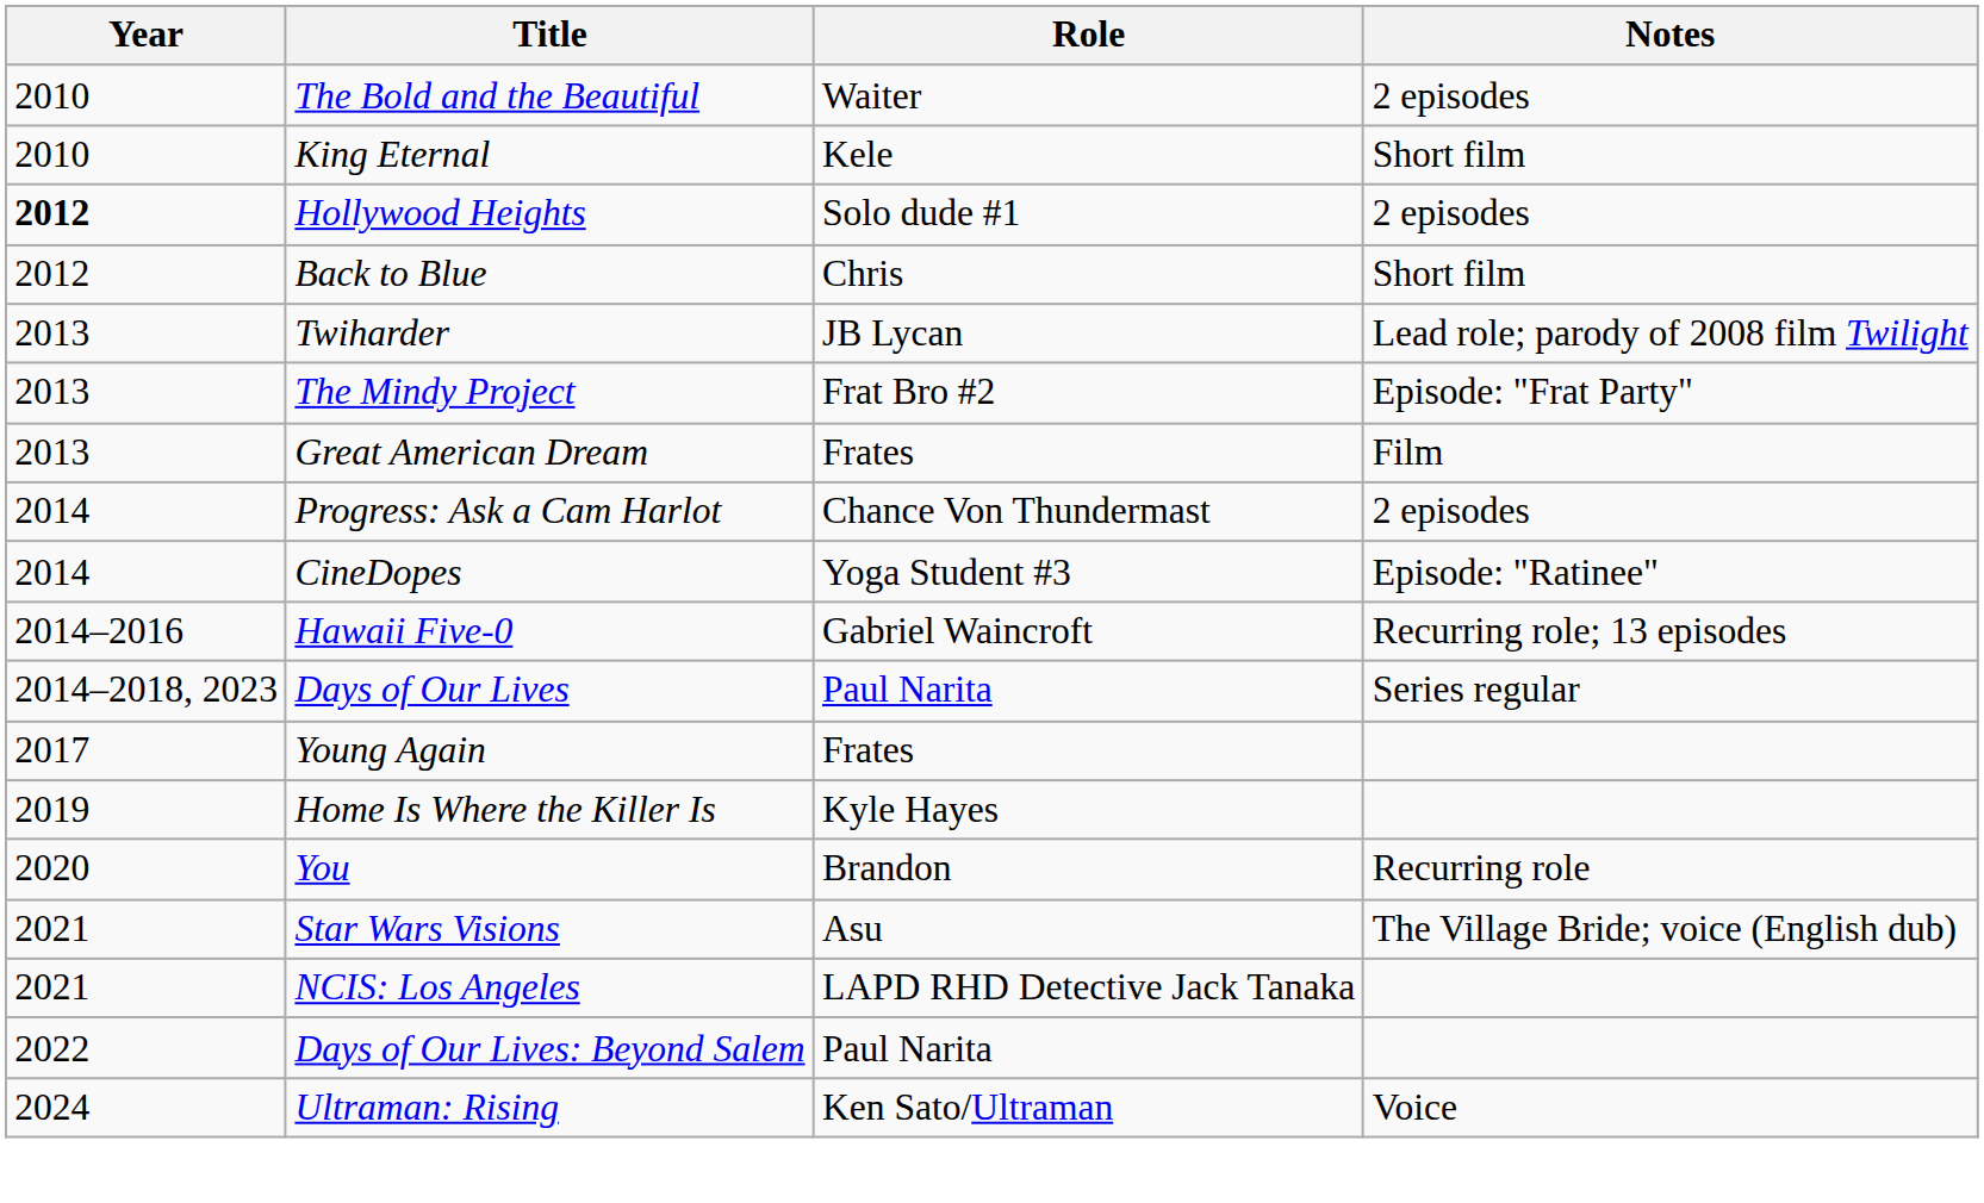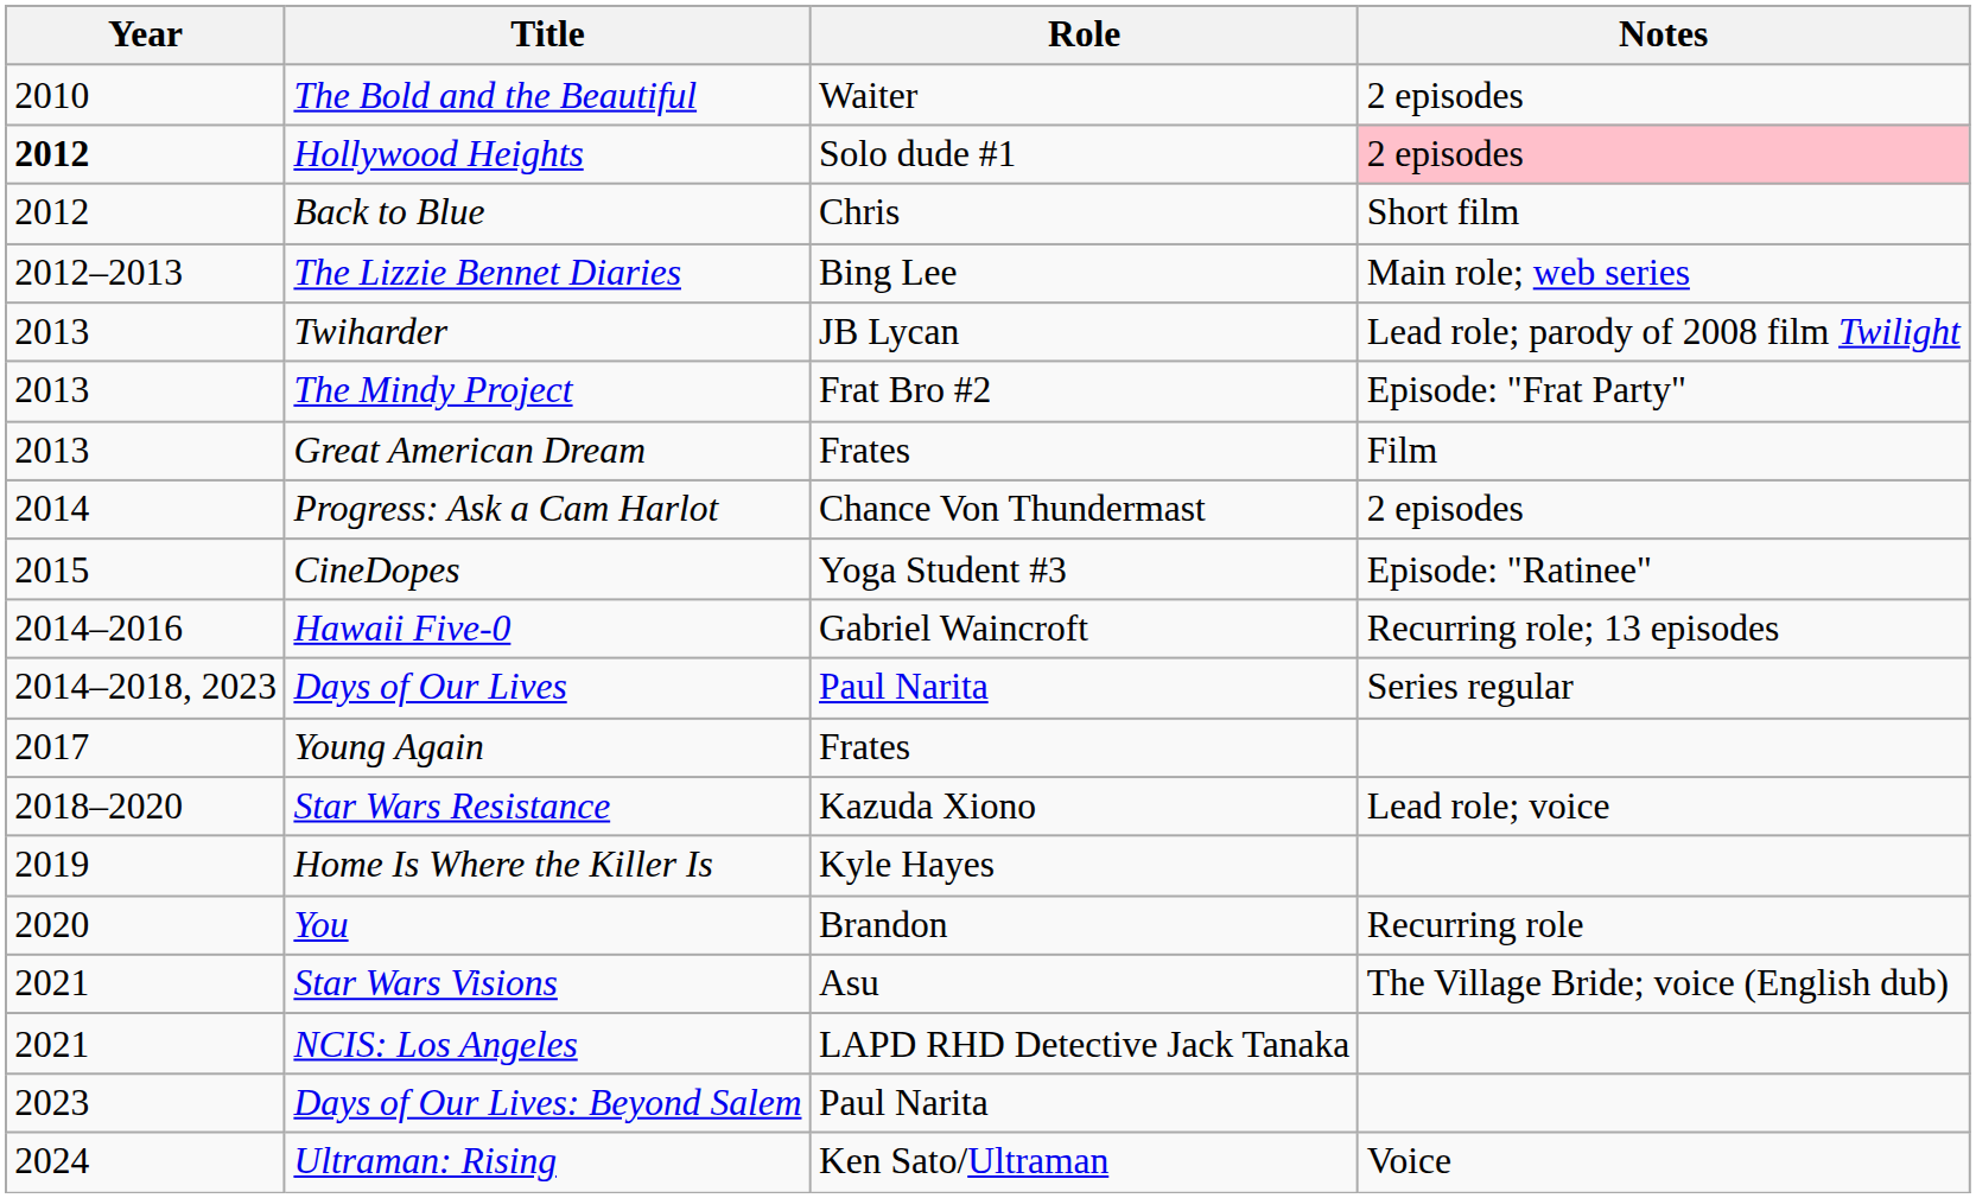- row: 2010 | King Eternal | Kele | Short film
Hollywood Heights | Notes: no background -> pink background
+ row: 2012–2013 | The Lizzie Bennet Diaries | Bing Lee | Main role; web series
CineDopes | Year: 2014 -> 2015
+ row: 2018–2020 | Star Wars Resistance | Kazuda Xiono | Lead role; voice
Days of Our Lives: Beyond Salem | Year: 2022 -> 2023
